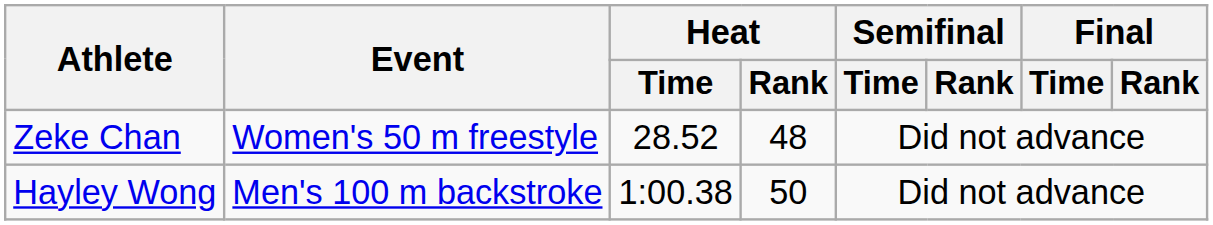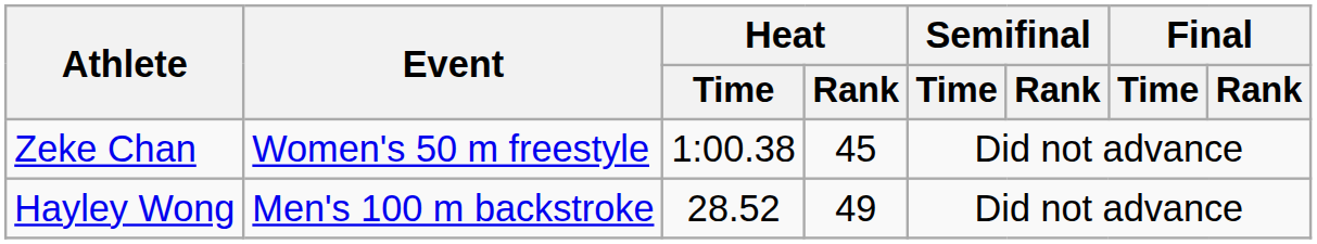Zeke Chan | Heat / Time: 28.52 -> 1:00.38
Zeke Chan | Heat / Rank: 48 -> 45
Hayley Wong | Heat / Time: 1:00.38 -> 28.52
Hayley Wong | Heat / Rank: 50 -> 49
